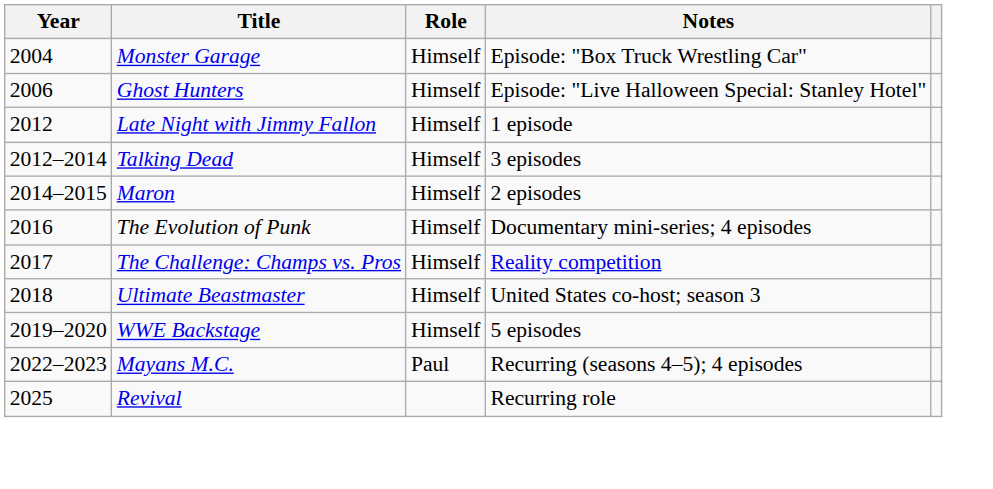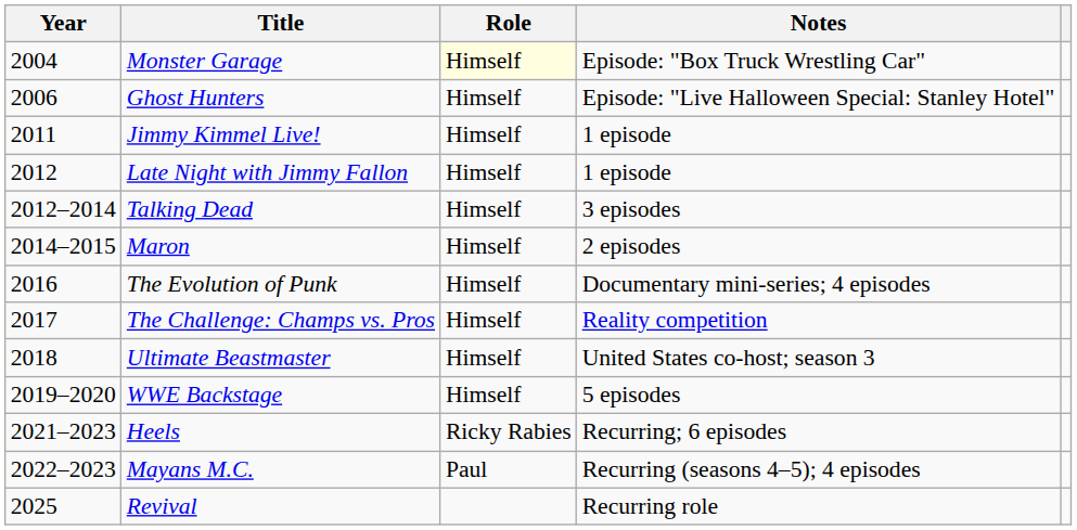Monster Garage | Role: no background -> lightyellow background
+ row: 2011 | Jimmy Kimmel Live! | Himself | 1 episode
+ row: 2021–2023 | Heels | Ricky Rabies | Recurring; 6 episodes
